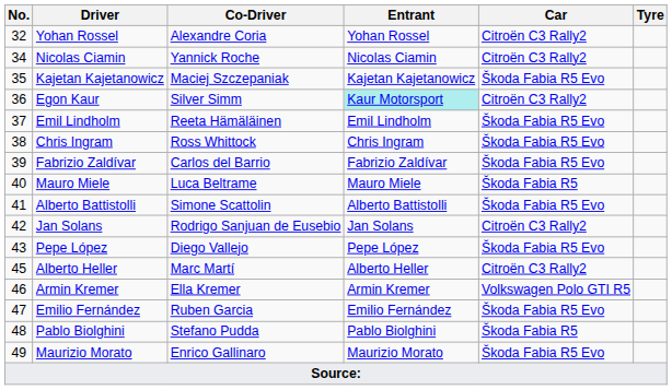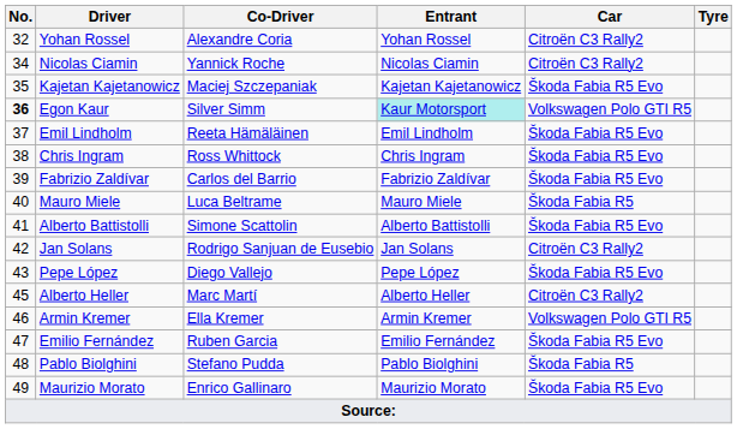Egon Kaur | No.: normal -> bold
Egon Kaur | Car: Citroën C3 Rally2 -> Volkswagen Polo GTI R5
